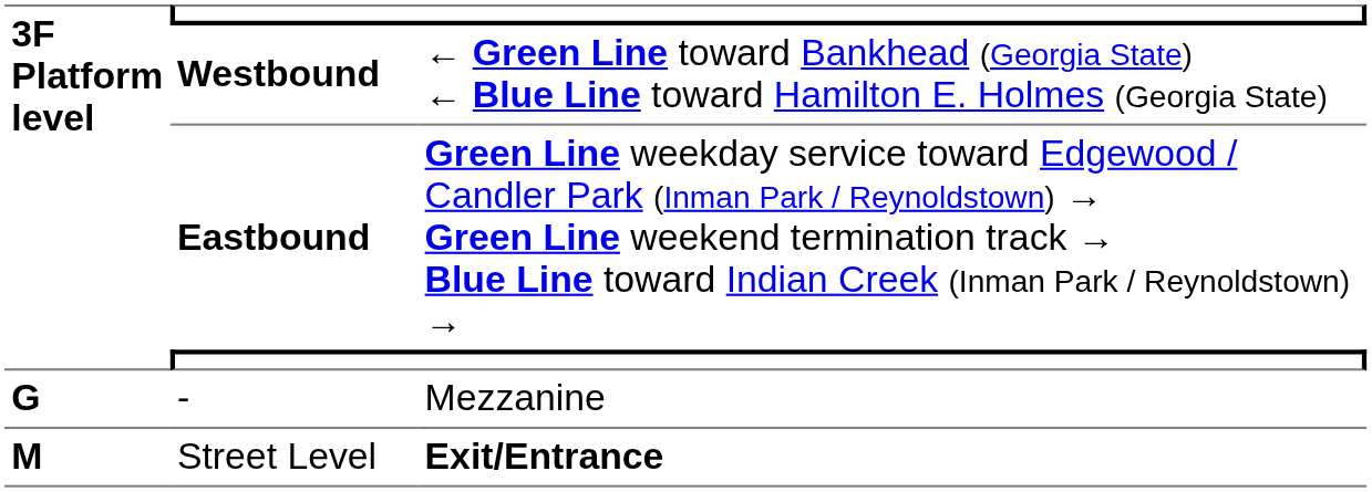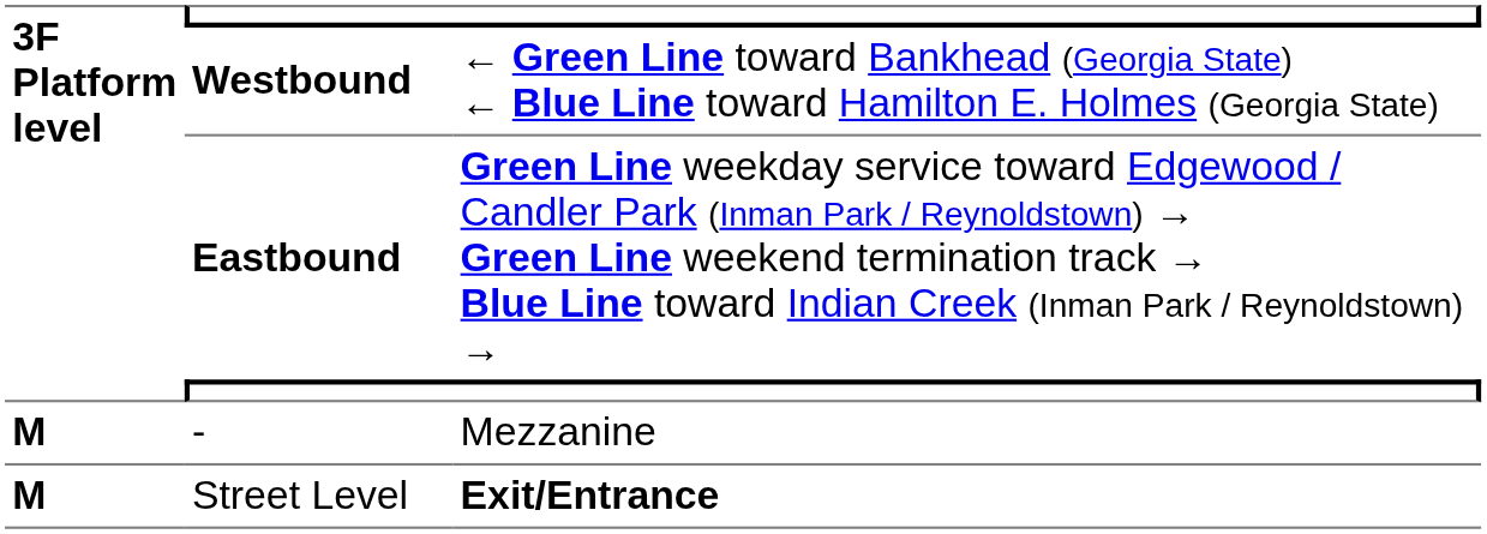- | 3F Platform level: G -> M
